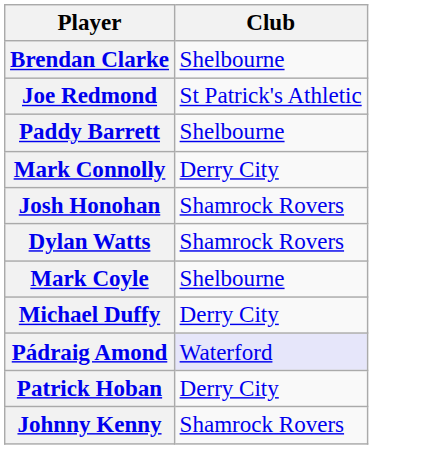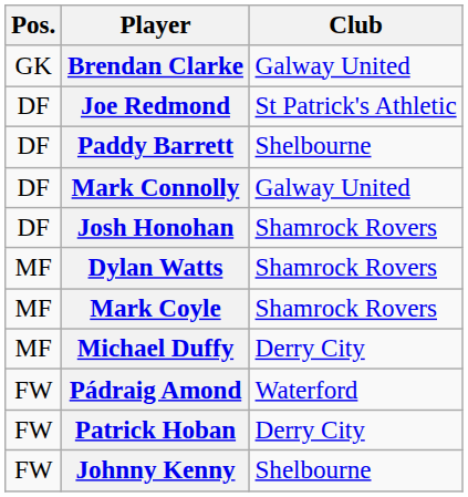+ column: Pos. | GK | DF | DF | DF | DF | MF | MF | MF | FW | FW | FW
Brendan Clarke | Club: Shelbourne -> Galway United
Mark Connolly | Club: Derry City -> Galway United
Mark Coyle | Club: Shelbourne -> Shamrock Rovers
Pádraig Amond | Club: lavender background -> no background
Johnny Kenny | Club: Shamrock Rovers -> Shelbourne
